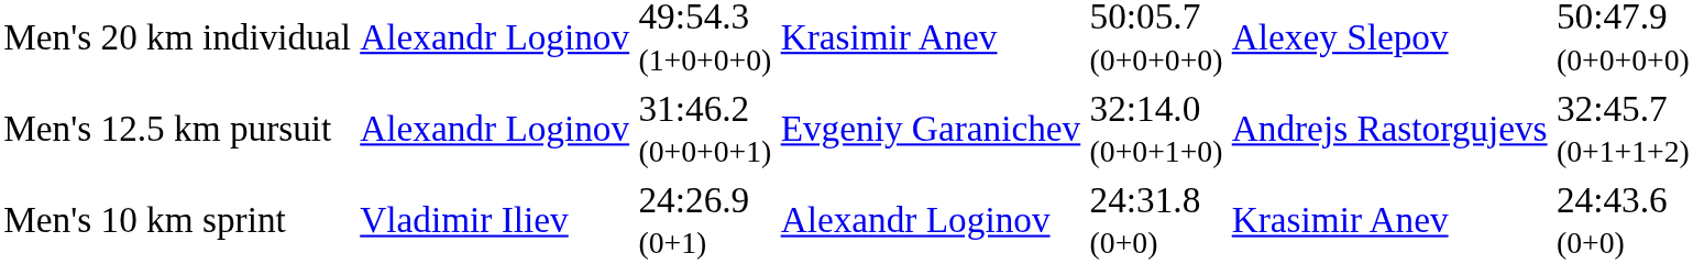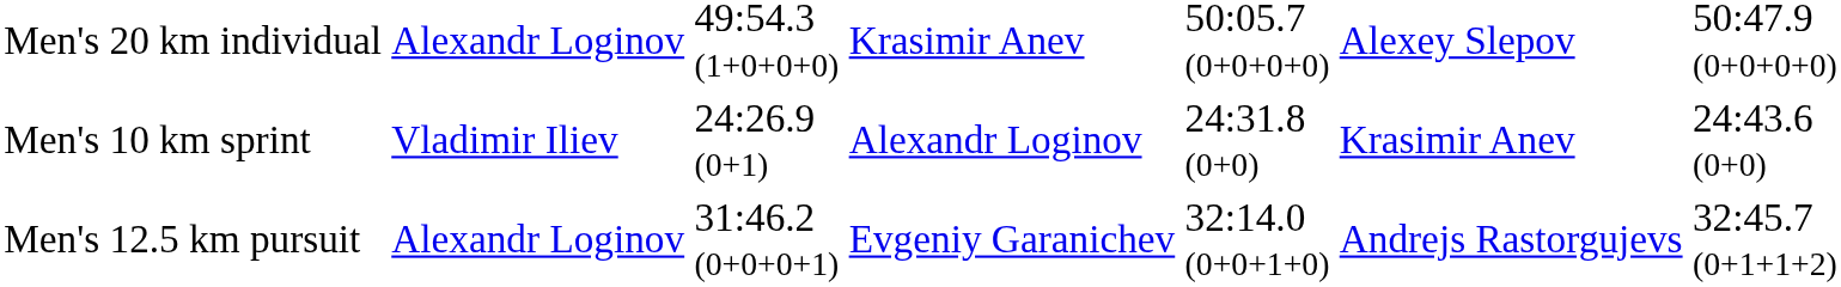rows swapped: Men's 10 km sprint <-> Men's 12.5 km pursuit
